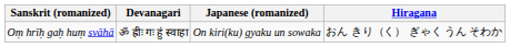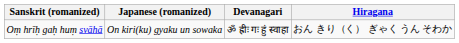columns swapped: Devanagari <-> Japanese (romanized)
